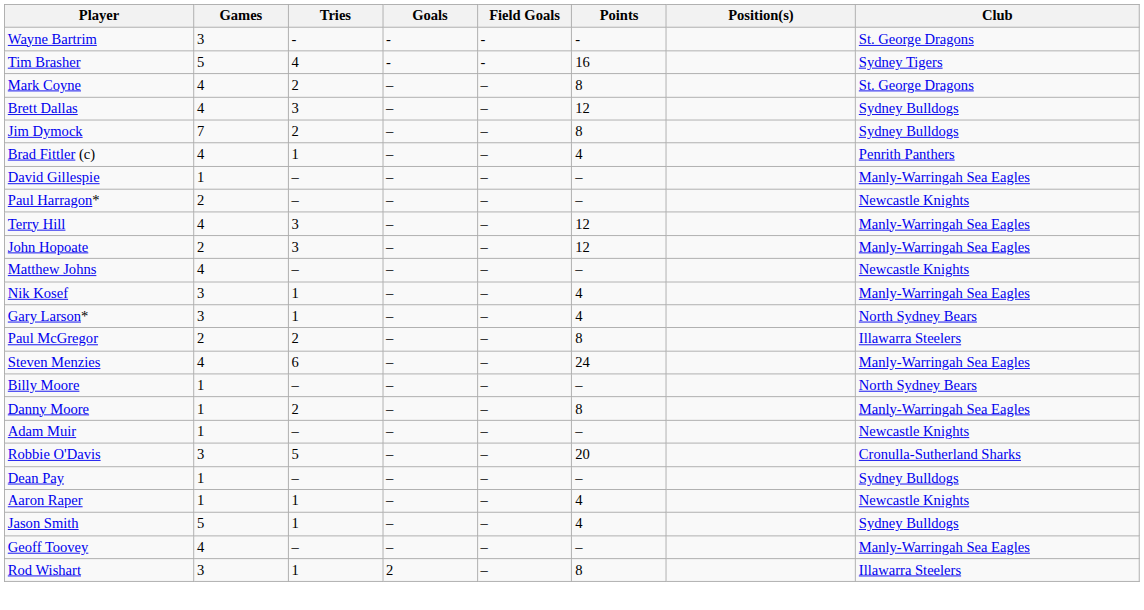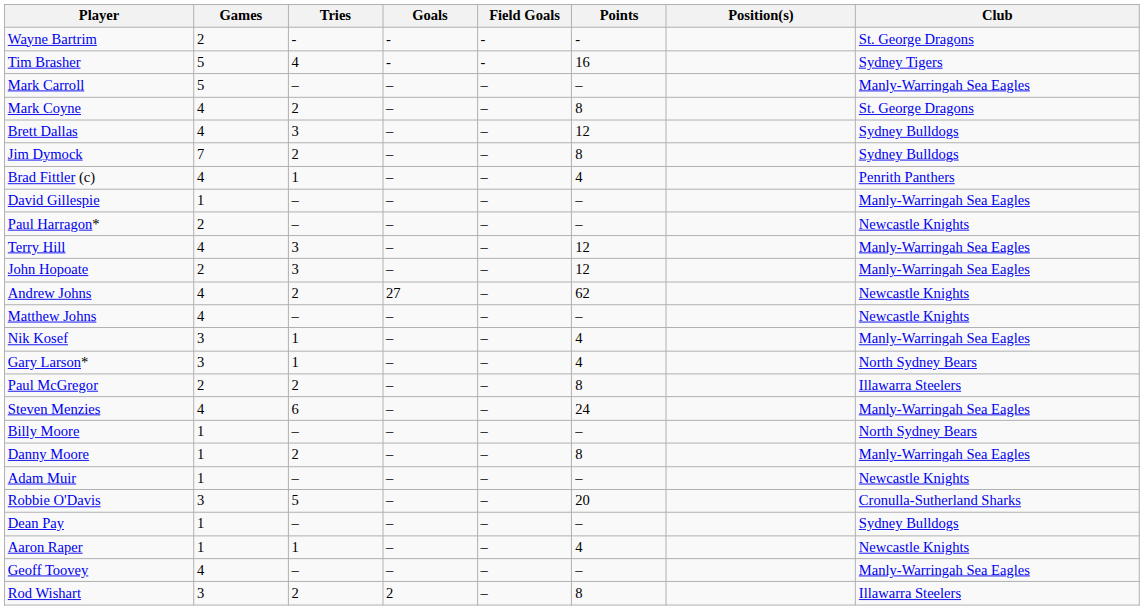Wayne Bartrim | Games: 3 -> 2
+ row: Mark Carroll | 5 | – | – | – | – | Manly-Warringah Sea Eagles
+ row: Andrew Johns | 4 | 2 | 27 | – | 62 | Newcastle Knights
- row: Jason Smith | 5 | 1 | – | – | 4 | Sydney Bulldogs
Rod Wishart | Tries: 1 -> 2
